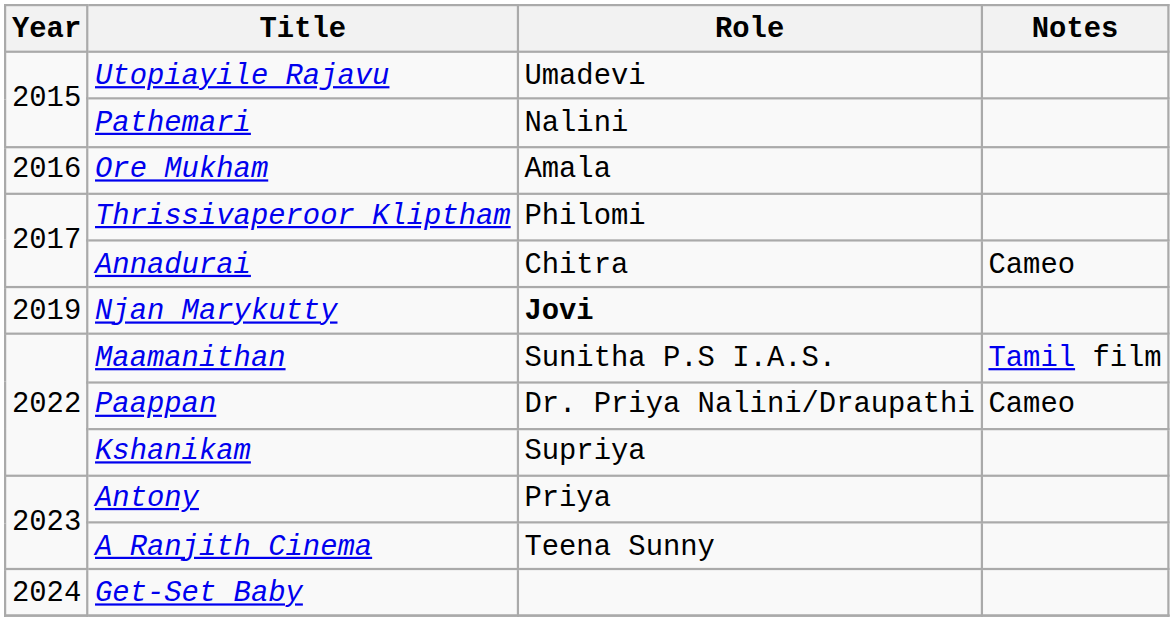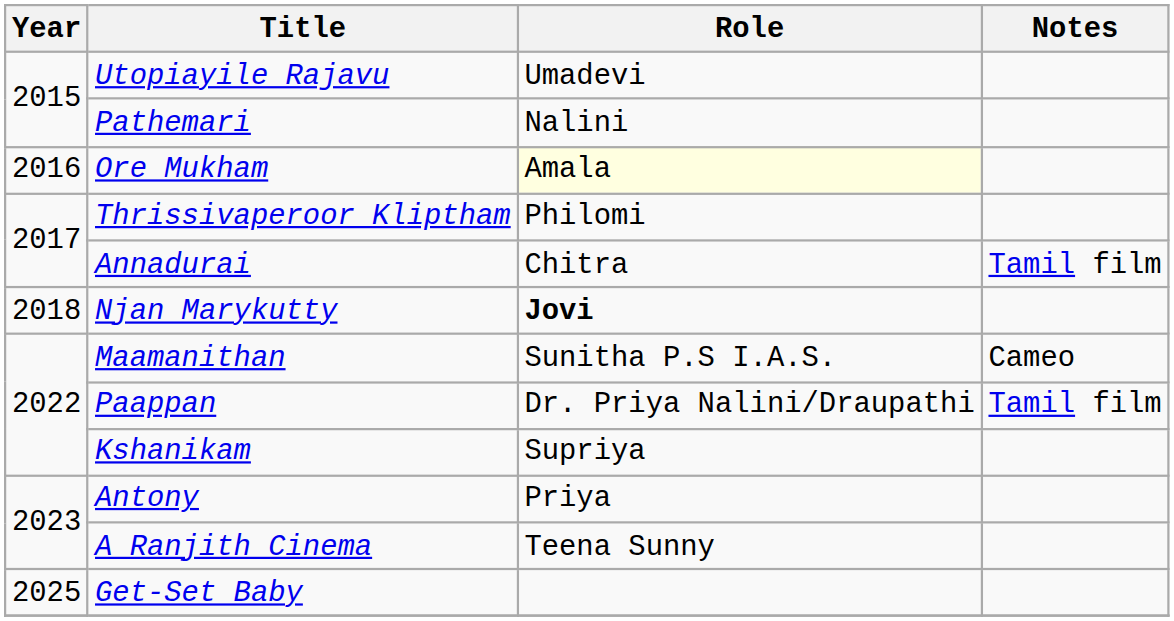Ore Mukham | Role: no background -> lightyellow background
Annadurai | Notes: Cameo -> Tamil film
Njan Marykutty | Year: 2019 -> 2018
Maamanithan | Notes: Tamil film -> Cameo
Paappan | Notes: Cameo -> Tamil film
Get-Set Baby | Year: 2024 -> 2025
